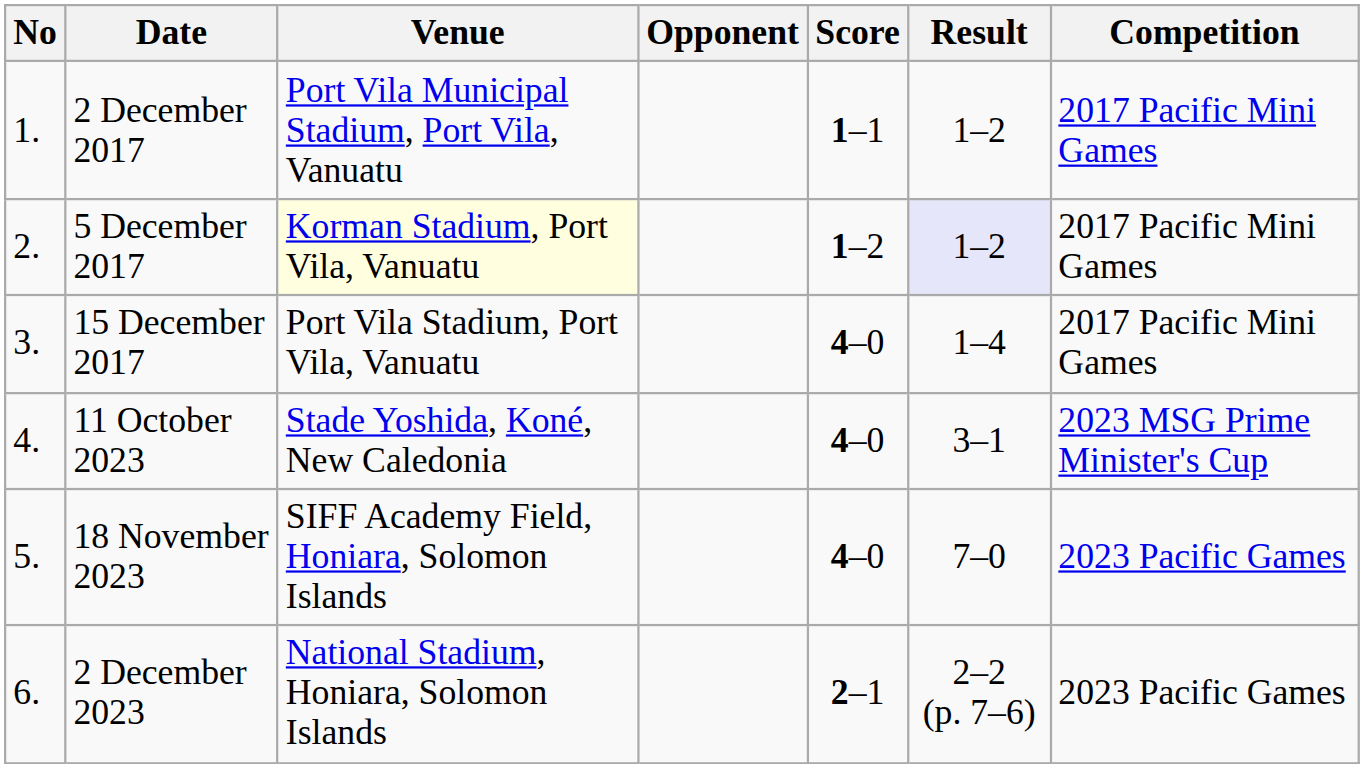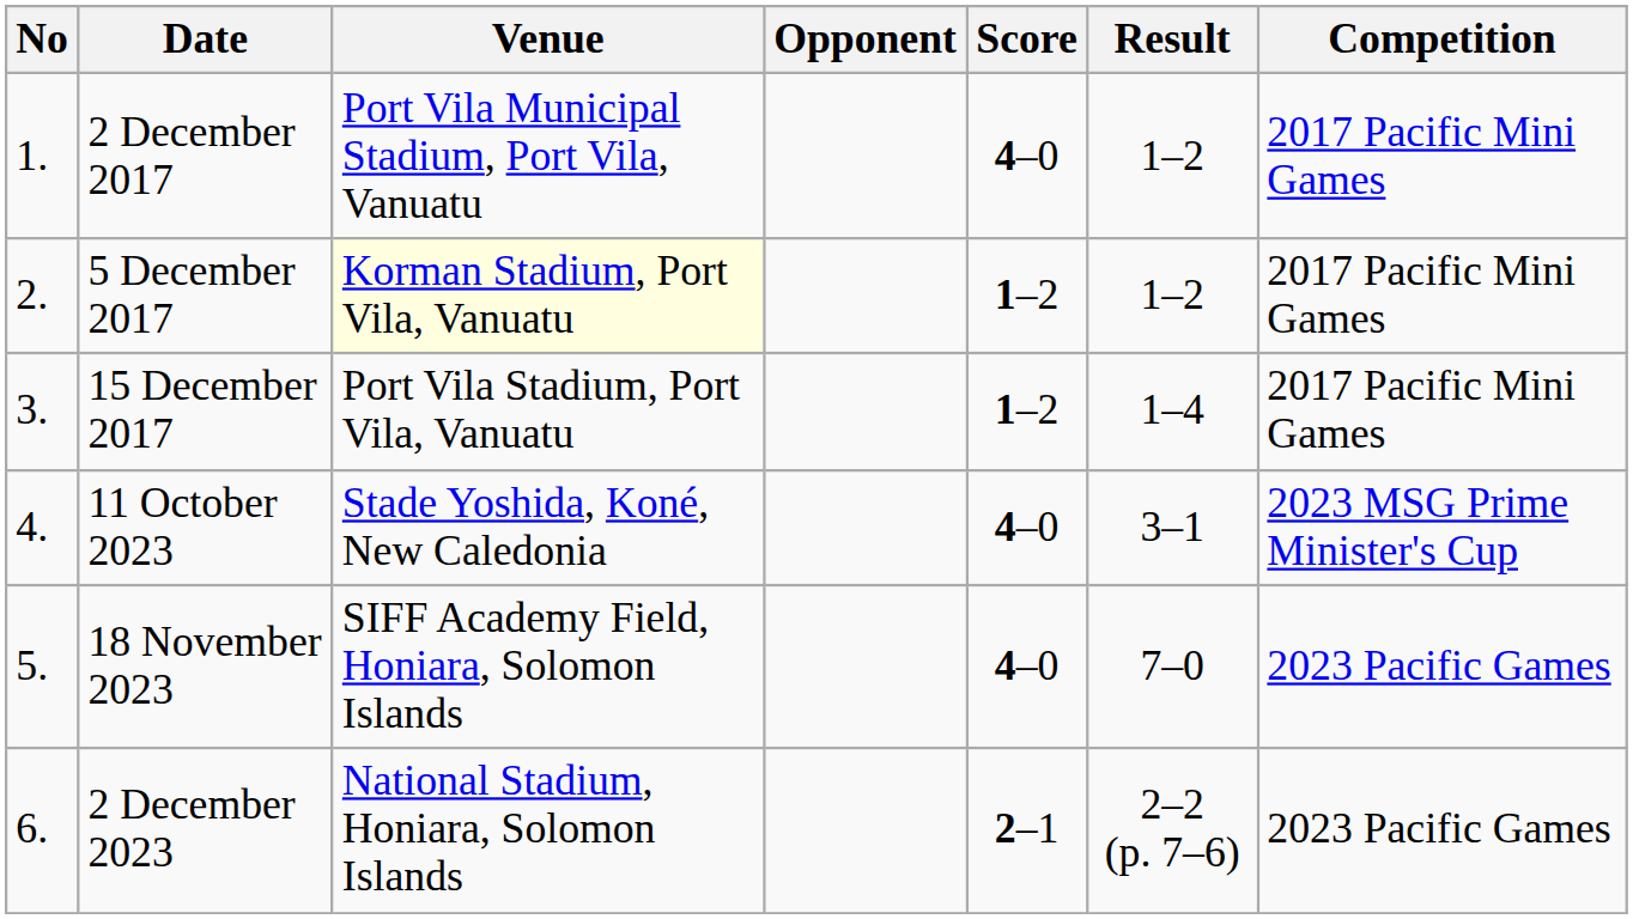2 December 2017 | Score: 1–1 -> 4–0
5 December 2017 | Result: lavender background -> no background
15 December 2017 | Score: 4–0 -> 1–2
